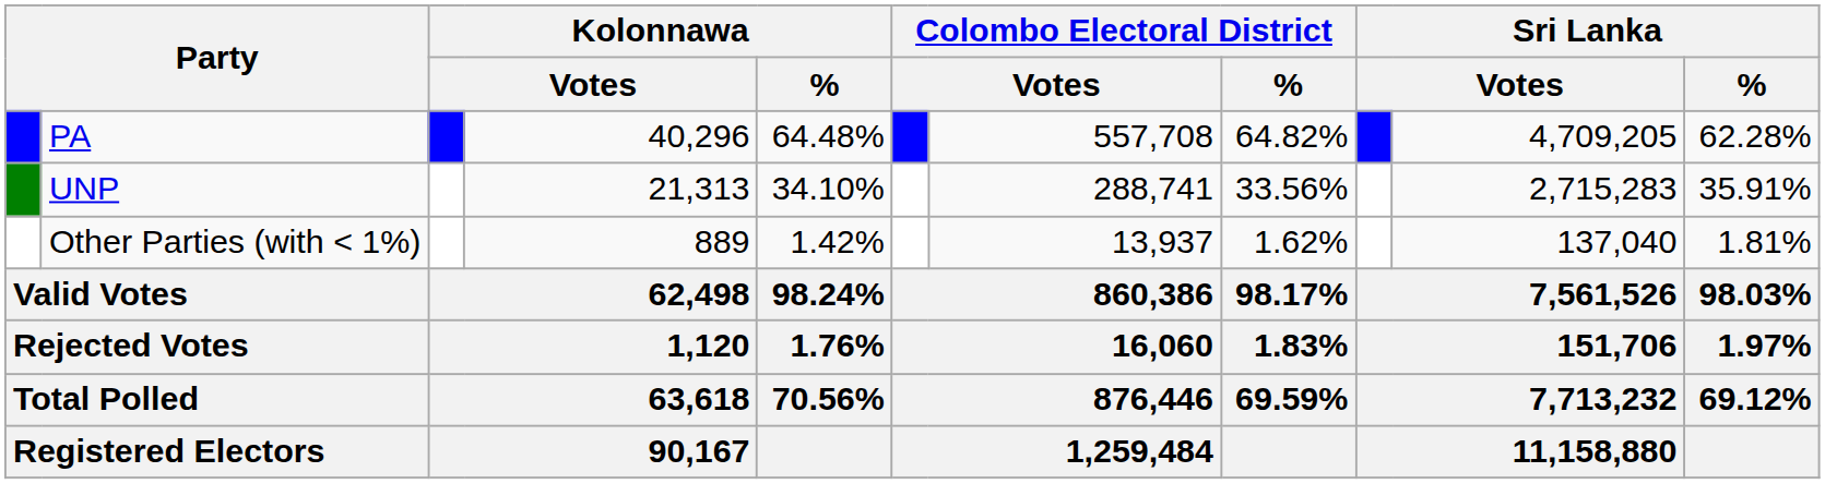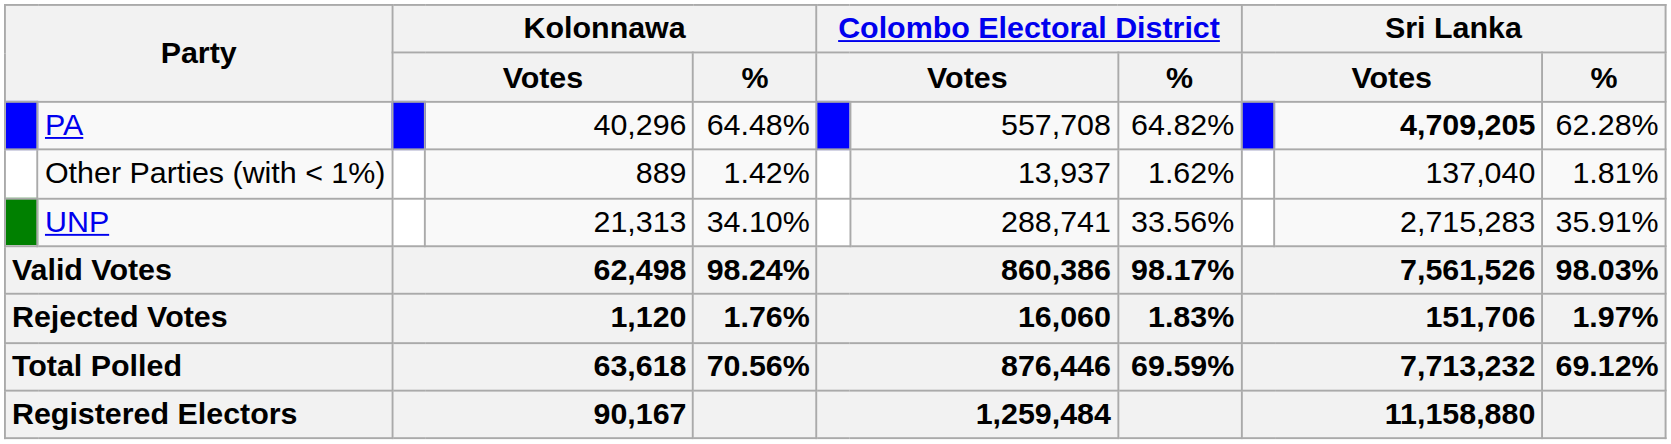PA | column 10: normal -> bold
rows swapped: UNP <-> Other Parties (with < 1%)
